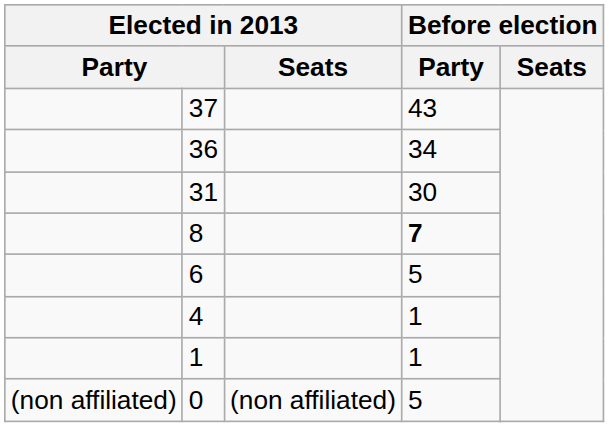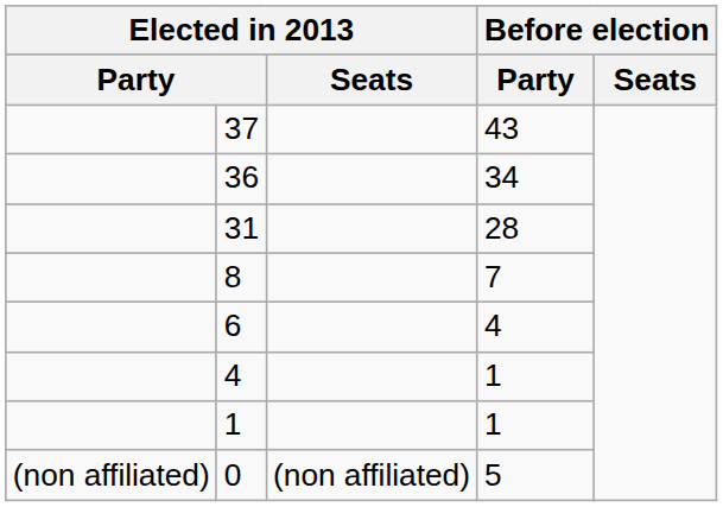31 | column 4: 30 -> 28
8 | column 4: bold -> normal
6 | column 4: 5 -> 4
